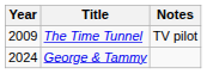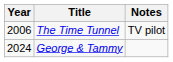The Time Tunnel | Year: 2009 -> 2006
